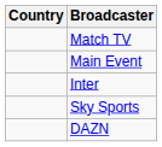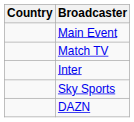rows swapped: Main Event <-> Match TV
